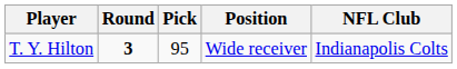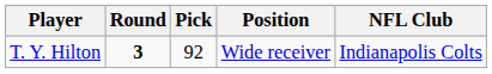T. Y. Hilton | Pick: 95 -> 92
